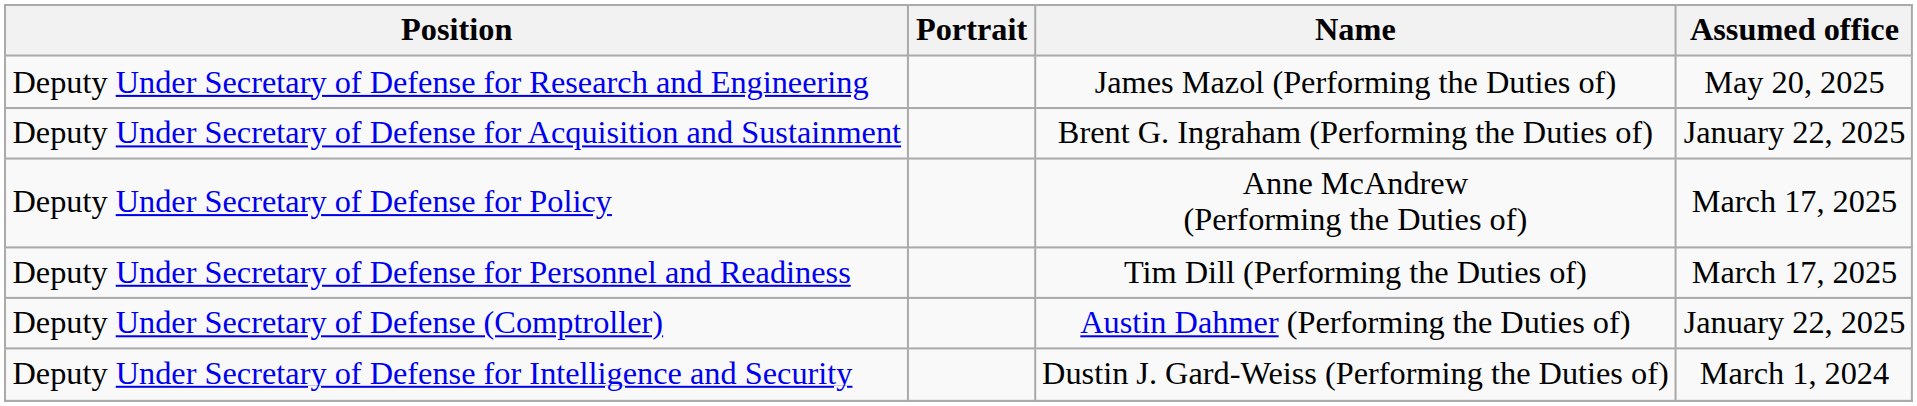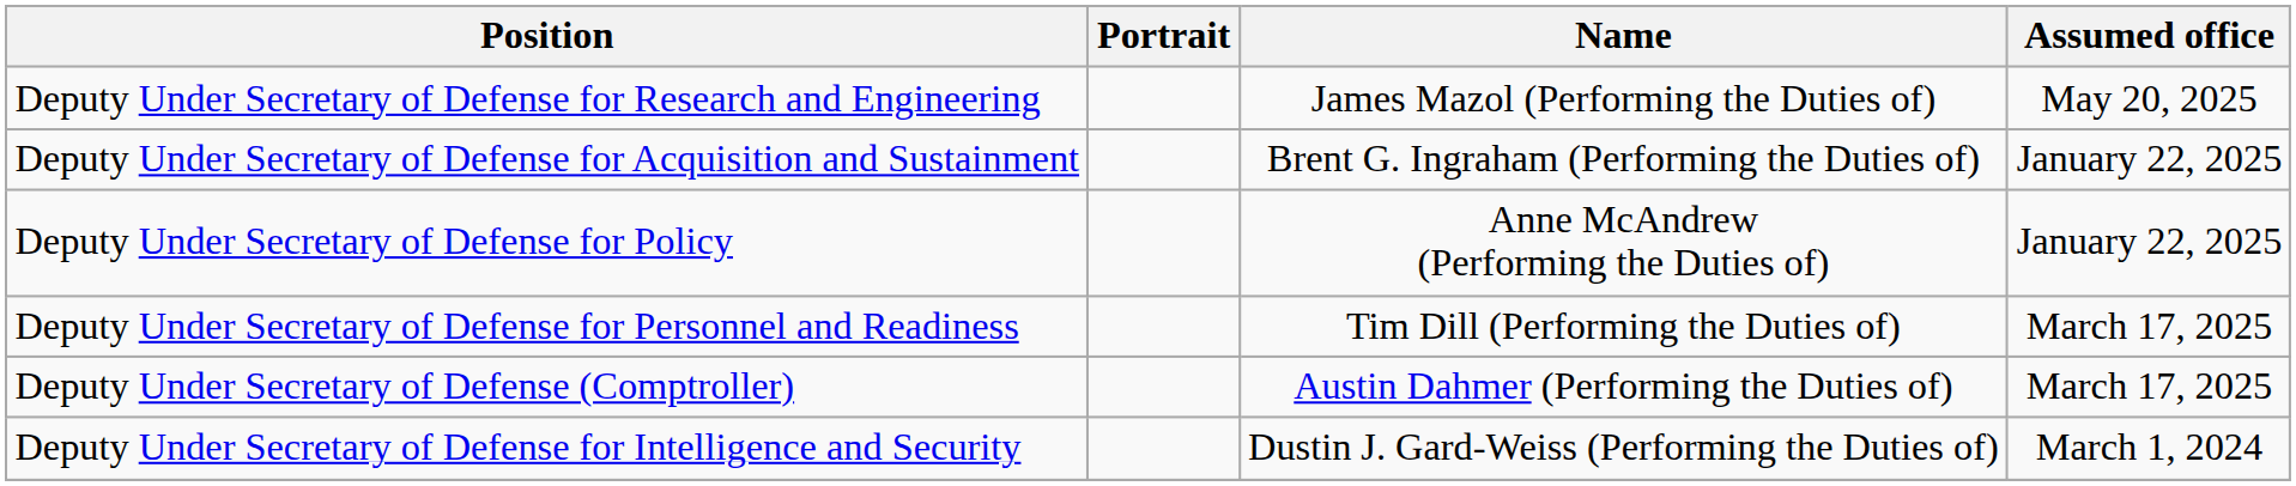Deputy Under Secretary of Defense for Policy | Assumed office: March 17, 2025 -> January 22, 2025
Deputy Under Secretary of Defense (Comptroller) | Assumed office: January 22, 2025 -> March 17, 2025
